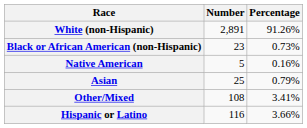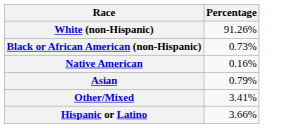- column: Number | 2,891 | 23 | 5 | 25 | 108 | 116
